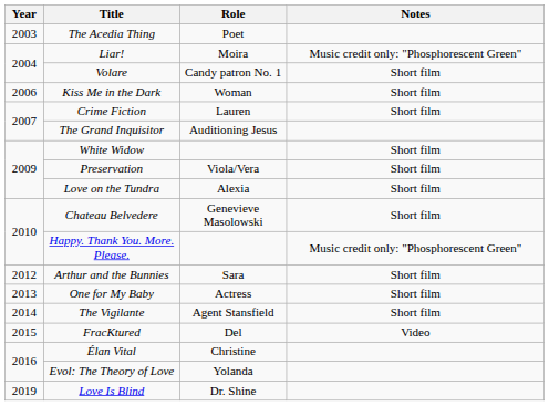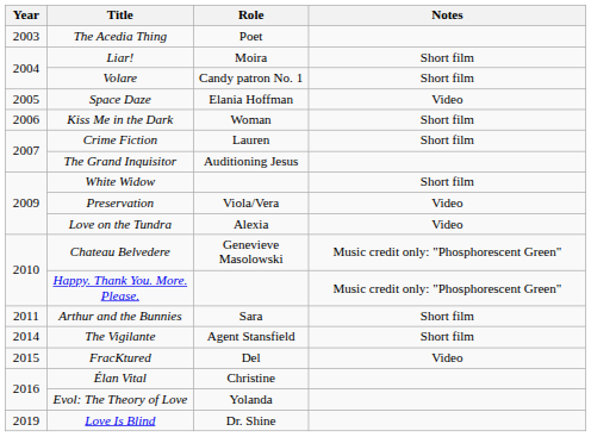Liar! | Notes: Music credit only: "Phosphorescent Green" -> Short film
+ row: 2005 | Space Daze | Elania Hoffman | Video
Preservation | Notes: Short film -> Video
Love on the Tundra | Notes: Short film -> Video
Chateau Belvedere | Notes: Short film -> Music credit only: "Phosphorescent Green"
Arthur and the Bunnies | Year: 2012 -> 2011
- row: 2013 | One for My Baby | Actress | Short film
